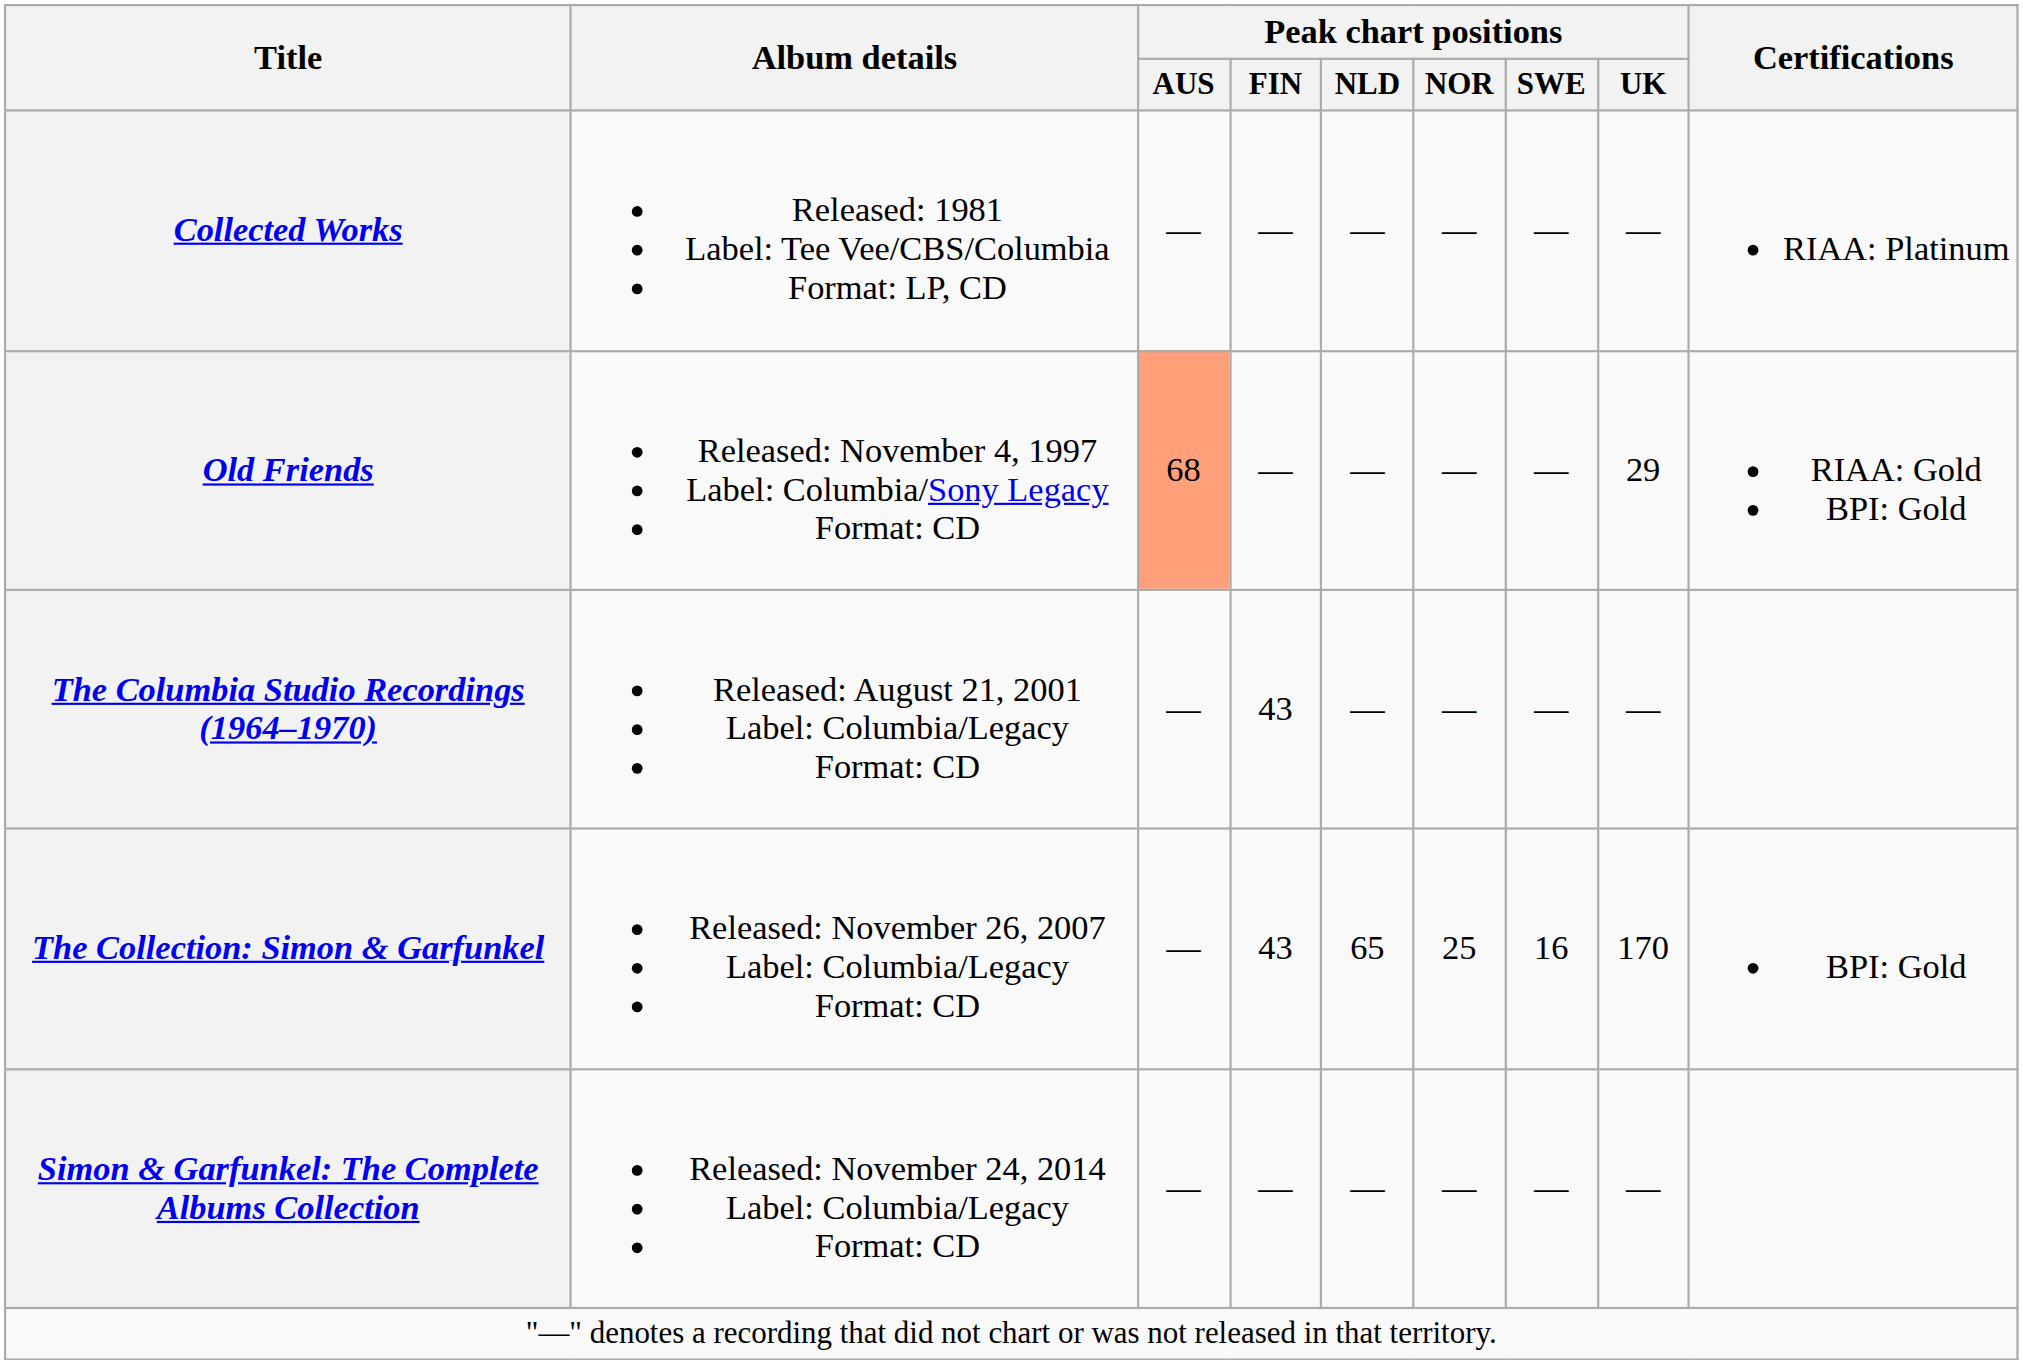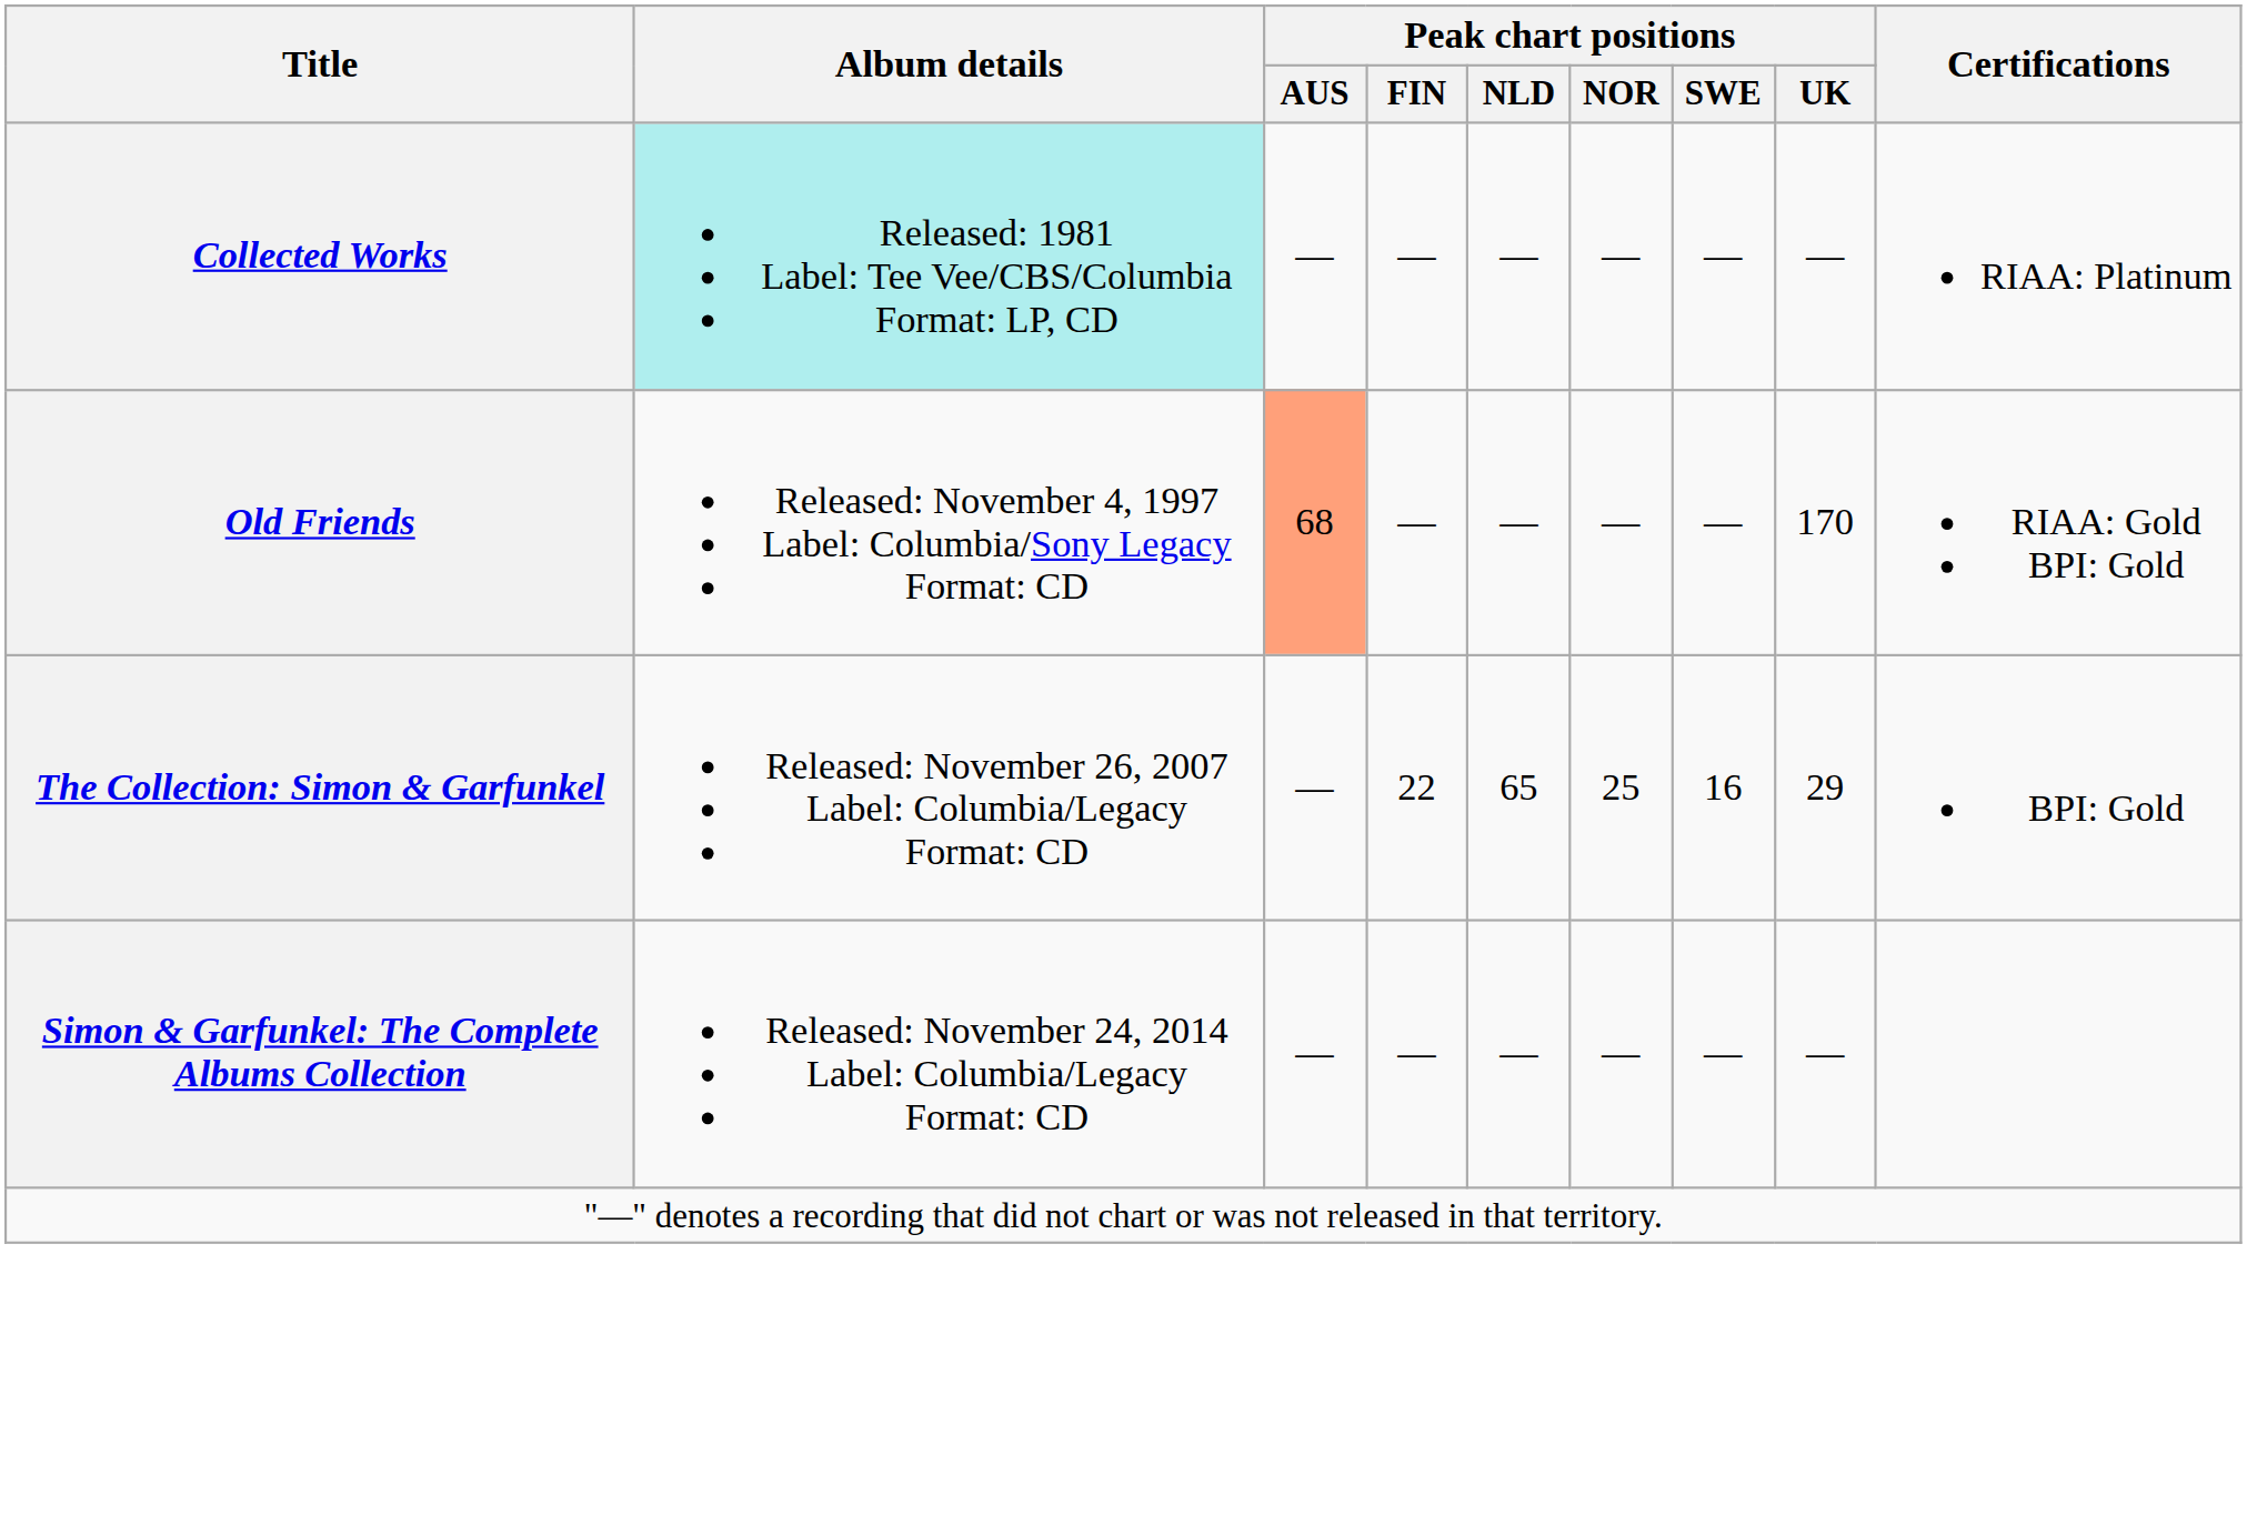Collected Works | Album details: no background -> paleturquoise background
Old Friends | Peak chart positions / UK: 29 -> 170
- row: The Columbia Studio Recordings (1964–1970) | Released: August 21, 2001 Label: Columbia/Legacy Format: CD | — | 43 | — | — | — | —
The Collection: Simon & Garfunkel | Peak chart positions / FIN: 43 -> 22
The Collection: Simon & Garfunkel | Peak chart positions / UK: 170 -> 29
